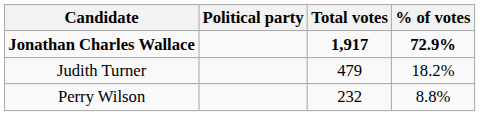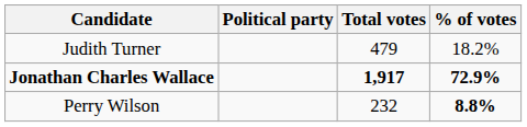rows swapped: Jonathan Charles Wallace <-> Judith Turner
Perry Wilson | % of votes: normal -> bold
